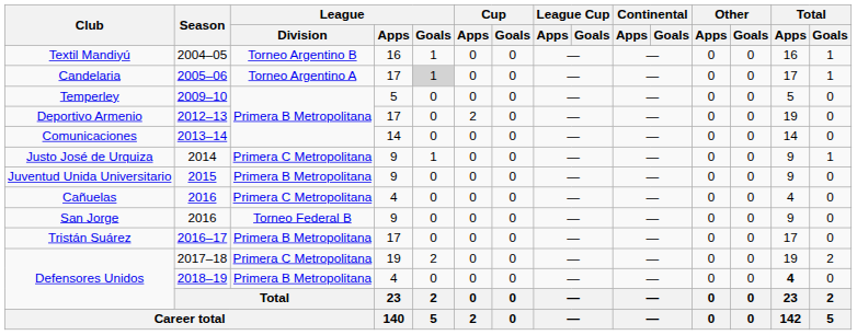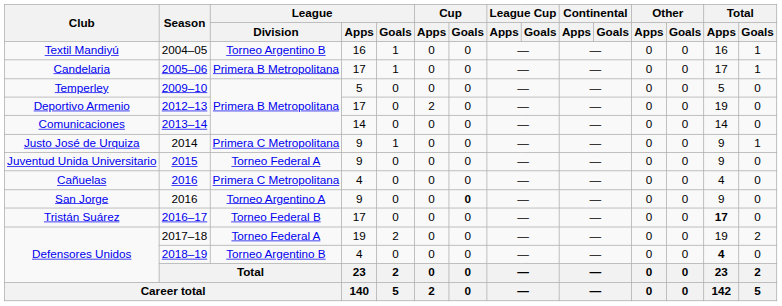Candelaria | League / Division: Torneo Argentino A -> Primera B Metropolitana
Candelaria | League / Goals: lightgrey background -> no background
Juventud Unida Universitario | League / Division: Primera B Metropolitana -> Torneo Federal A
San Jorge | League / Division: Torneo Federal B -> Torneo Argentino A
San Jorge | Cup / Goals: normal -> bold
Tristán Suárez | League / Division: Primera B Metropolitana -> Torneo Federal B
Tristán Suárez | Total / Apps: normal -> bold
Defensores Unidos / 2017–18 | League / Division: Primera C Metropolitana -> Torneo Federal A
Defensores Unidos / 2018–19 | League / Division: Primera B Metropolitana -> Torneo Argentino B
